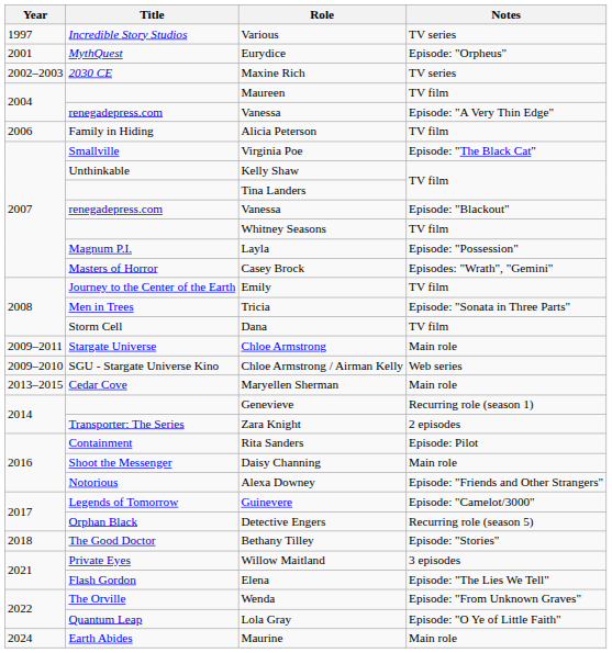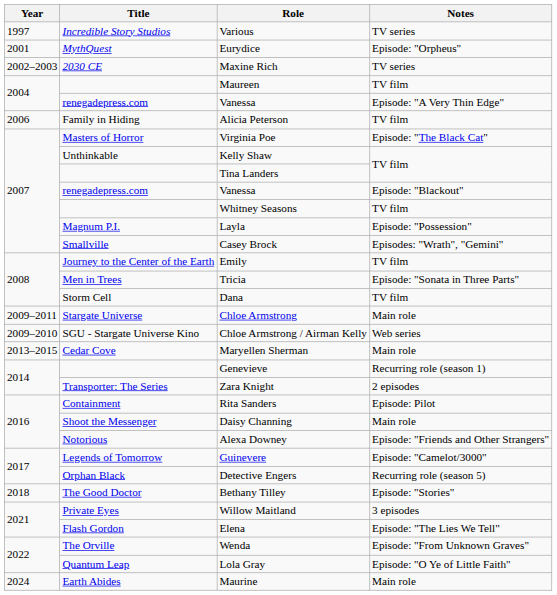Virginia Poe | Title: Smallville -> Masters of Horror
Casey Brock | Title: Masters of Horror -> Smallville
